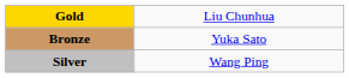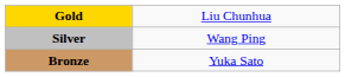rows swapped: Silver <-> Bronze
